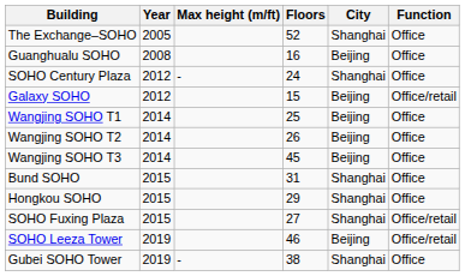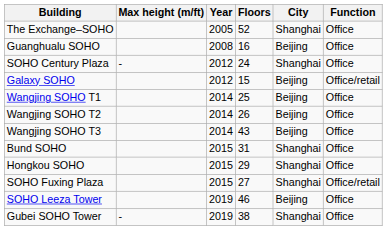columns swapped: Year <-> Max height (m/ft)
Wangjing SOHO T3 | Floors: 45 -> 43
SOHO Leeza Tower | Function: Office/retail -> Office
